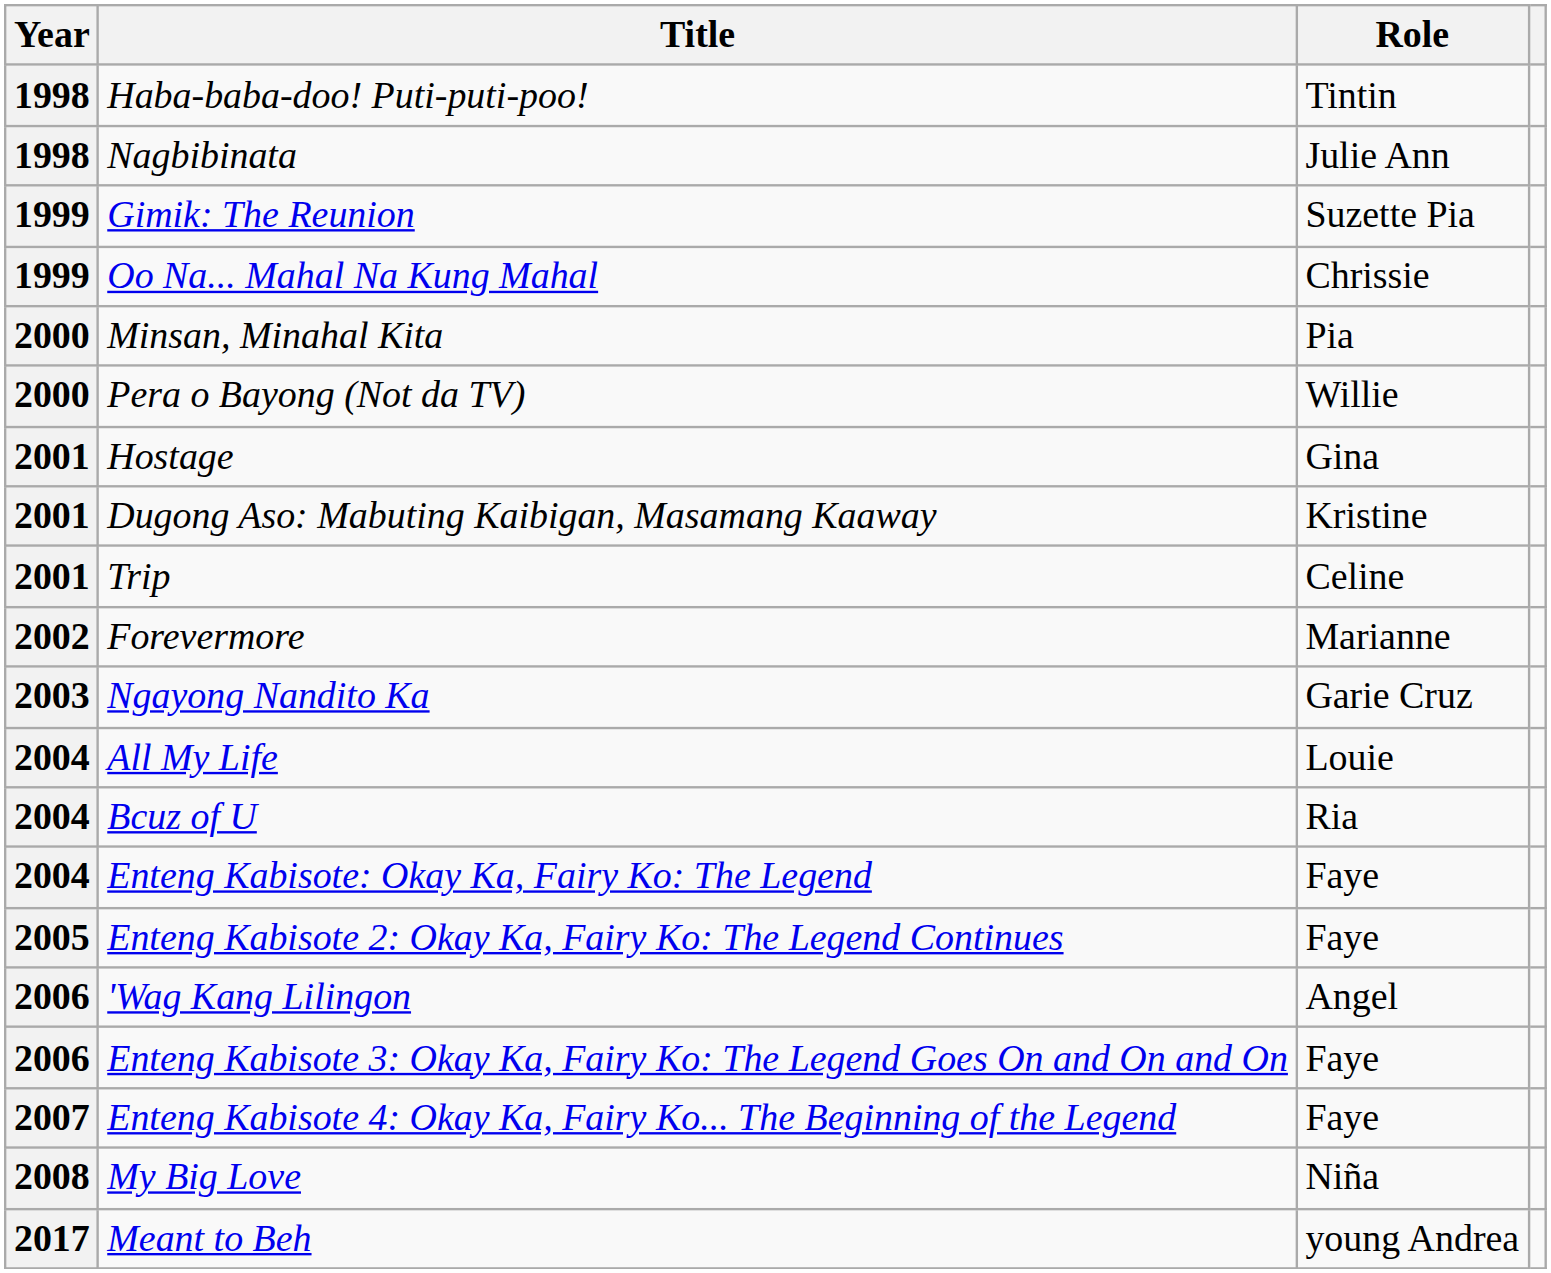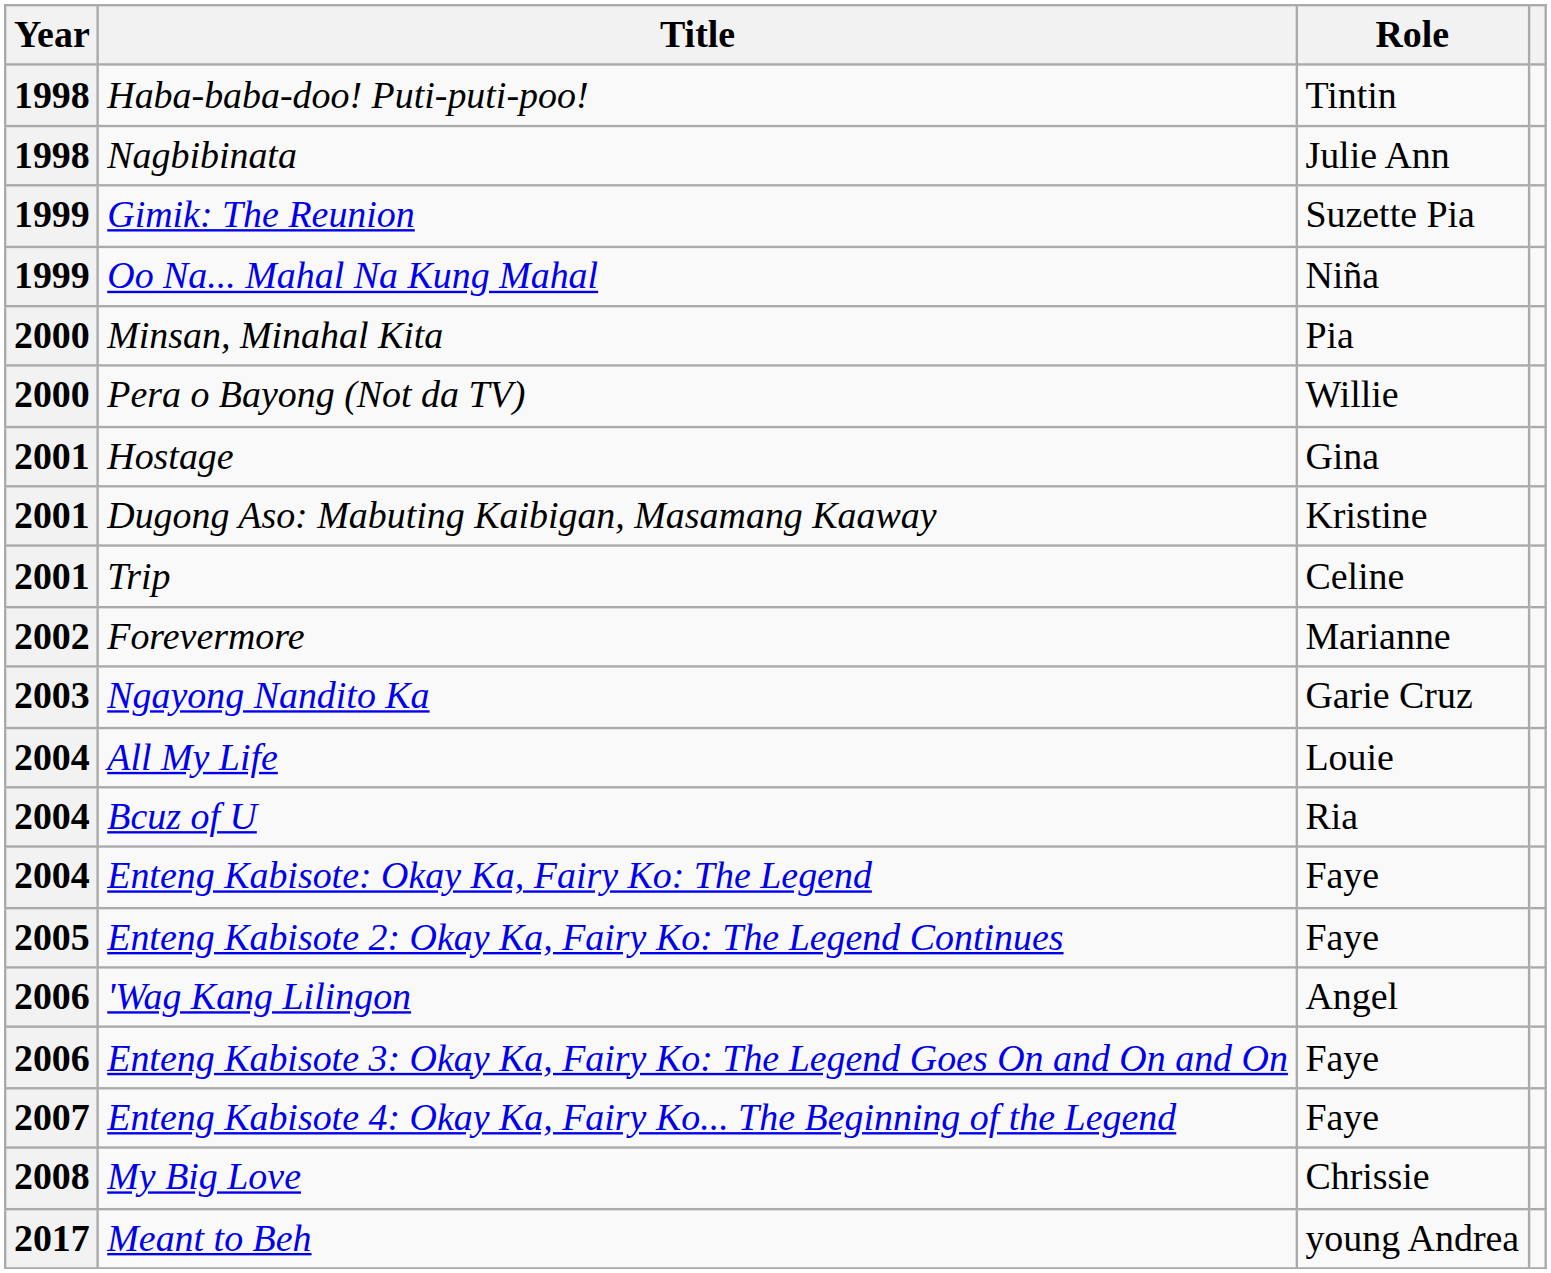Oo Na... Mahal Na Kung Mahal | Role: Chrissie -> Niña
My Big Love | Role: Niña -> Chrissie
